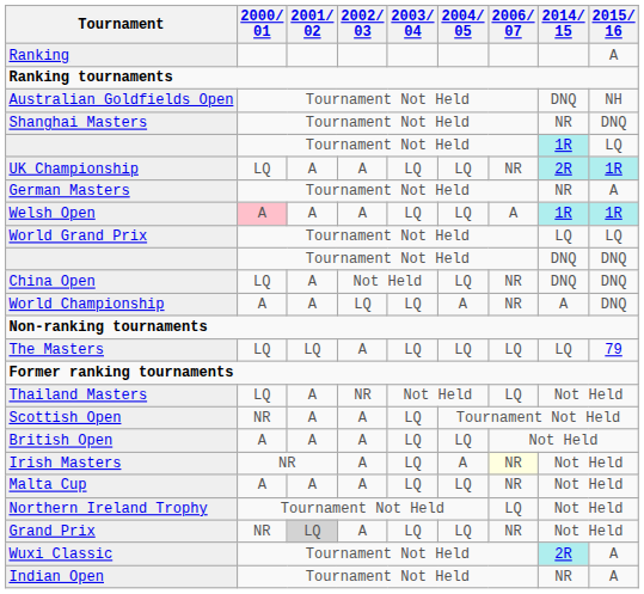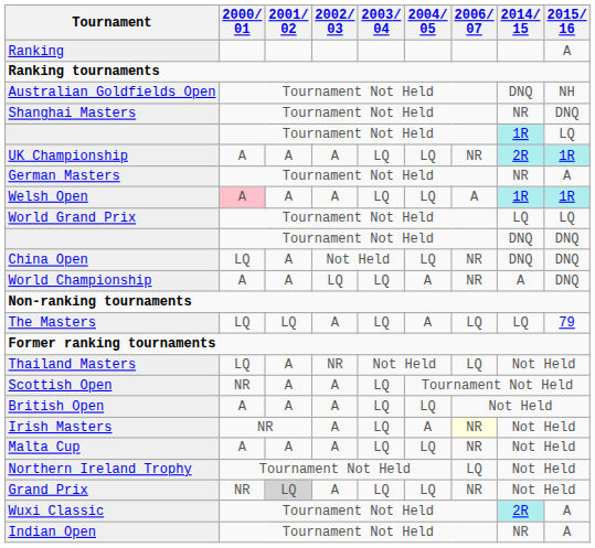UK Championship | 2000/ 01: LQ -> A
The Masters | 2004/ 05: LQ -> A
